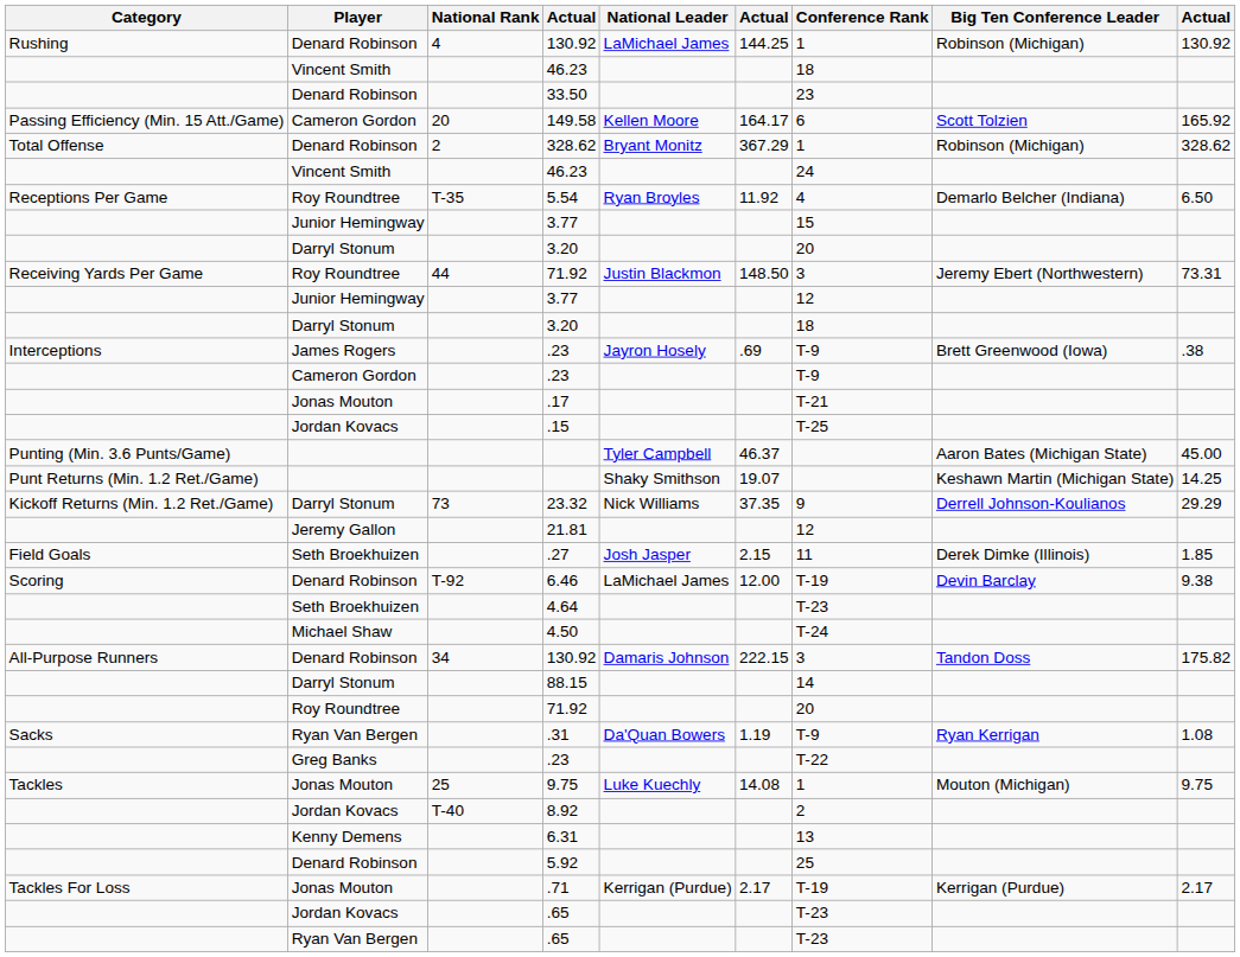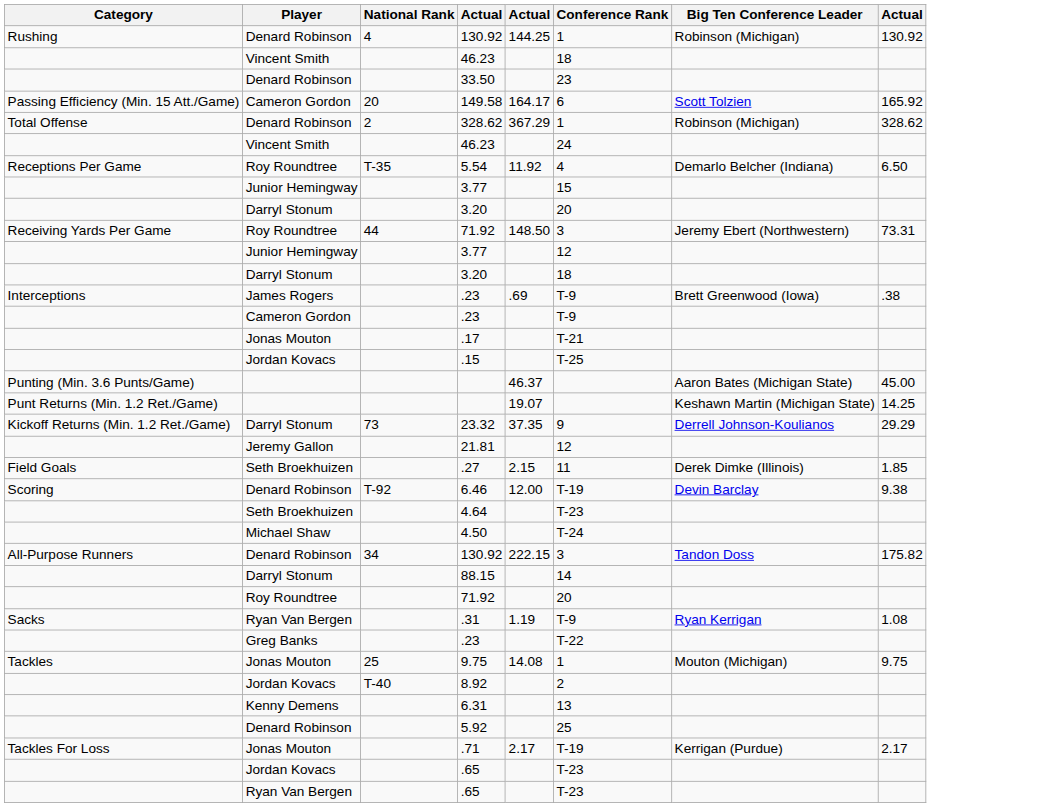- column: National Leader | LaMichael James | Kellen Moore | Bryant Monitz | Ryan Broyles | Justin Blackmon | Jayron Hosely | Tyler Campbell | Shaky Smithson | Nick Williams | Josh Jasper | LaMichael James | Damaris Johnson | Da'Quan Bowers | Luke Kuechly | Kerrigan (Purdue)
